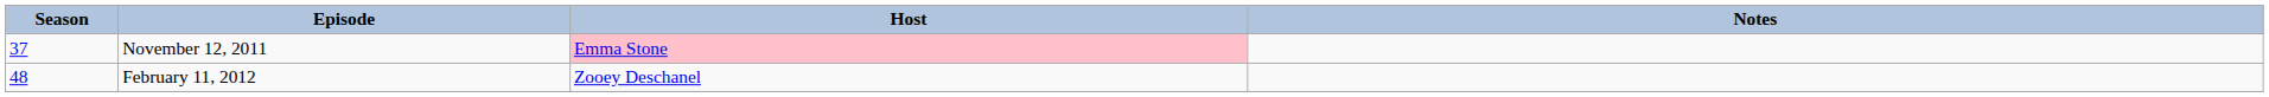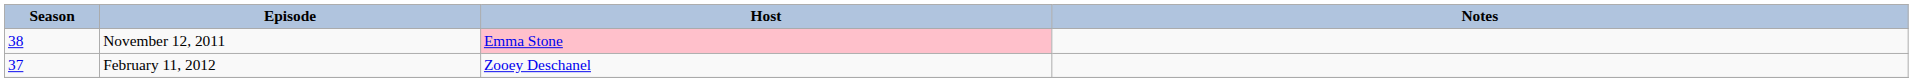November 12, 2011 | Season: 37 -> 38
February 11, 2012 | Season: 48 -> 37
